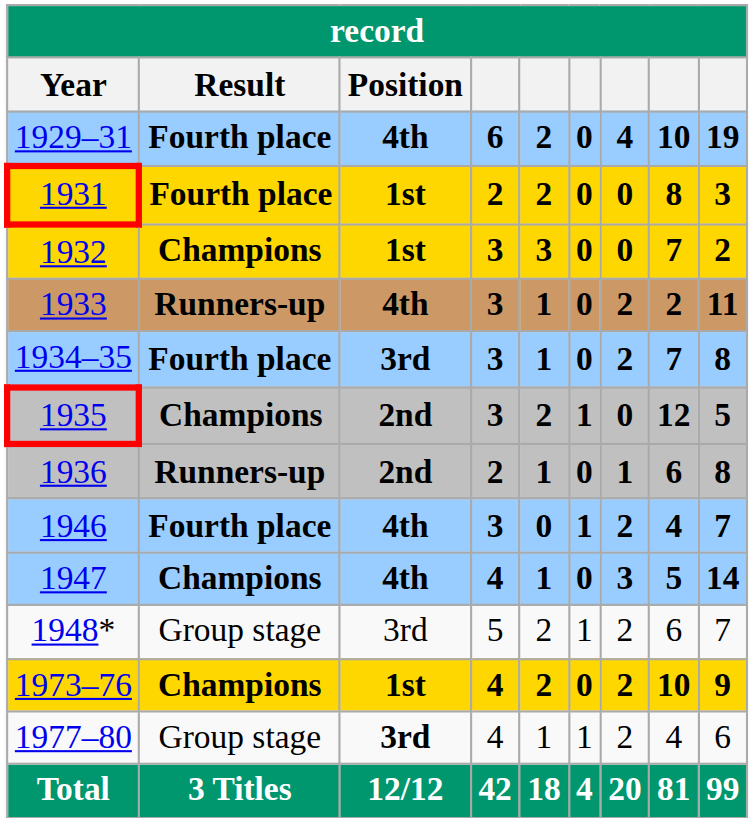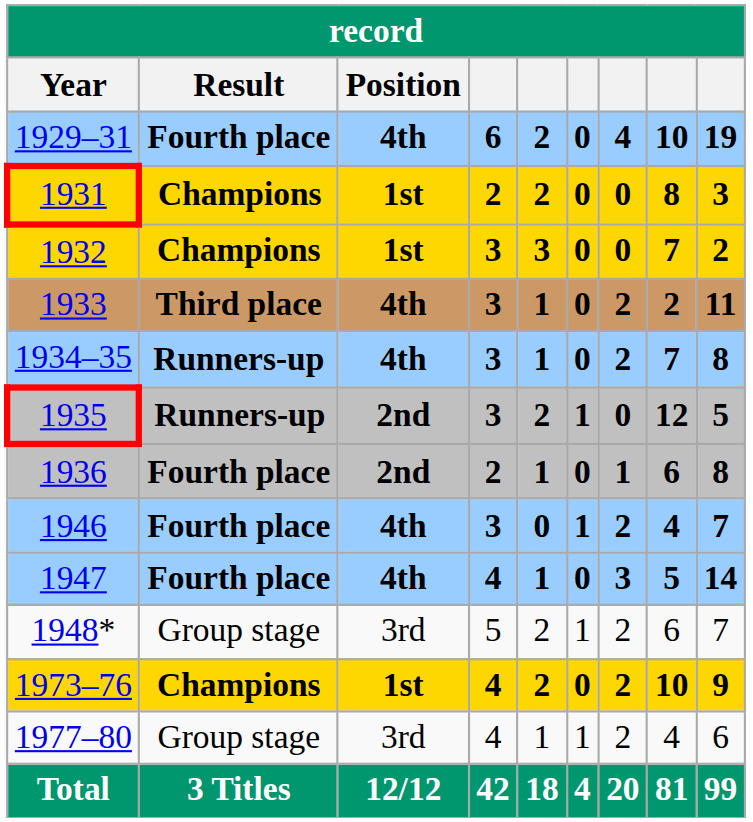1931 | Result: Fourth place -> Champions
1933 | Result: Runners-up -> Third place
1934–35 | Result: Fourth place -> Runners-up
1934–35 | Position: 3rd -> 4th
1935 | Result: Champions -> Runners-up
1936 | Result: Runners-up -> Fourth place
1947 | Result: Champions -> Fourth place
1977–80 | Position: bold -> normal
